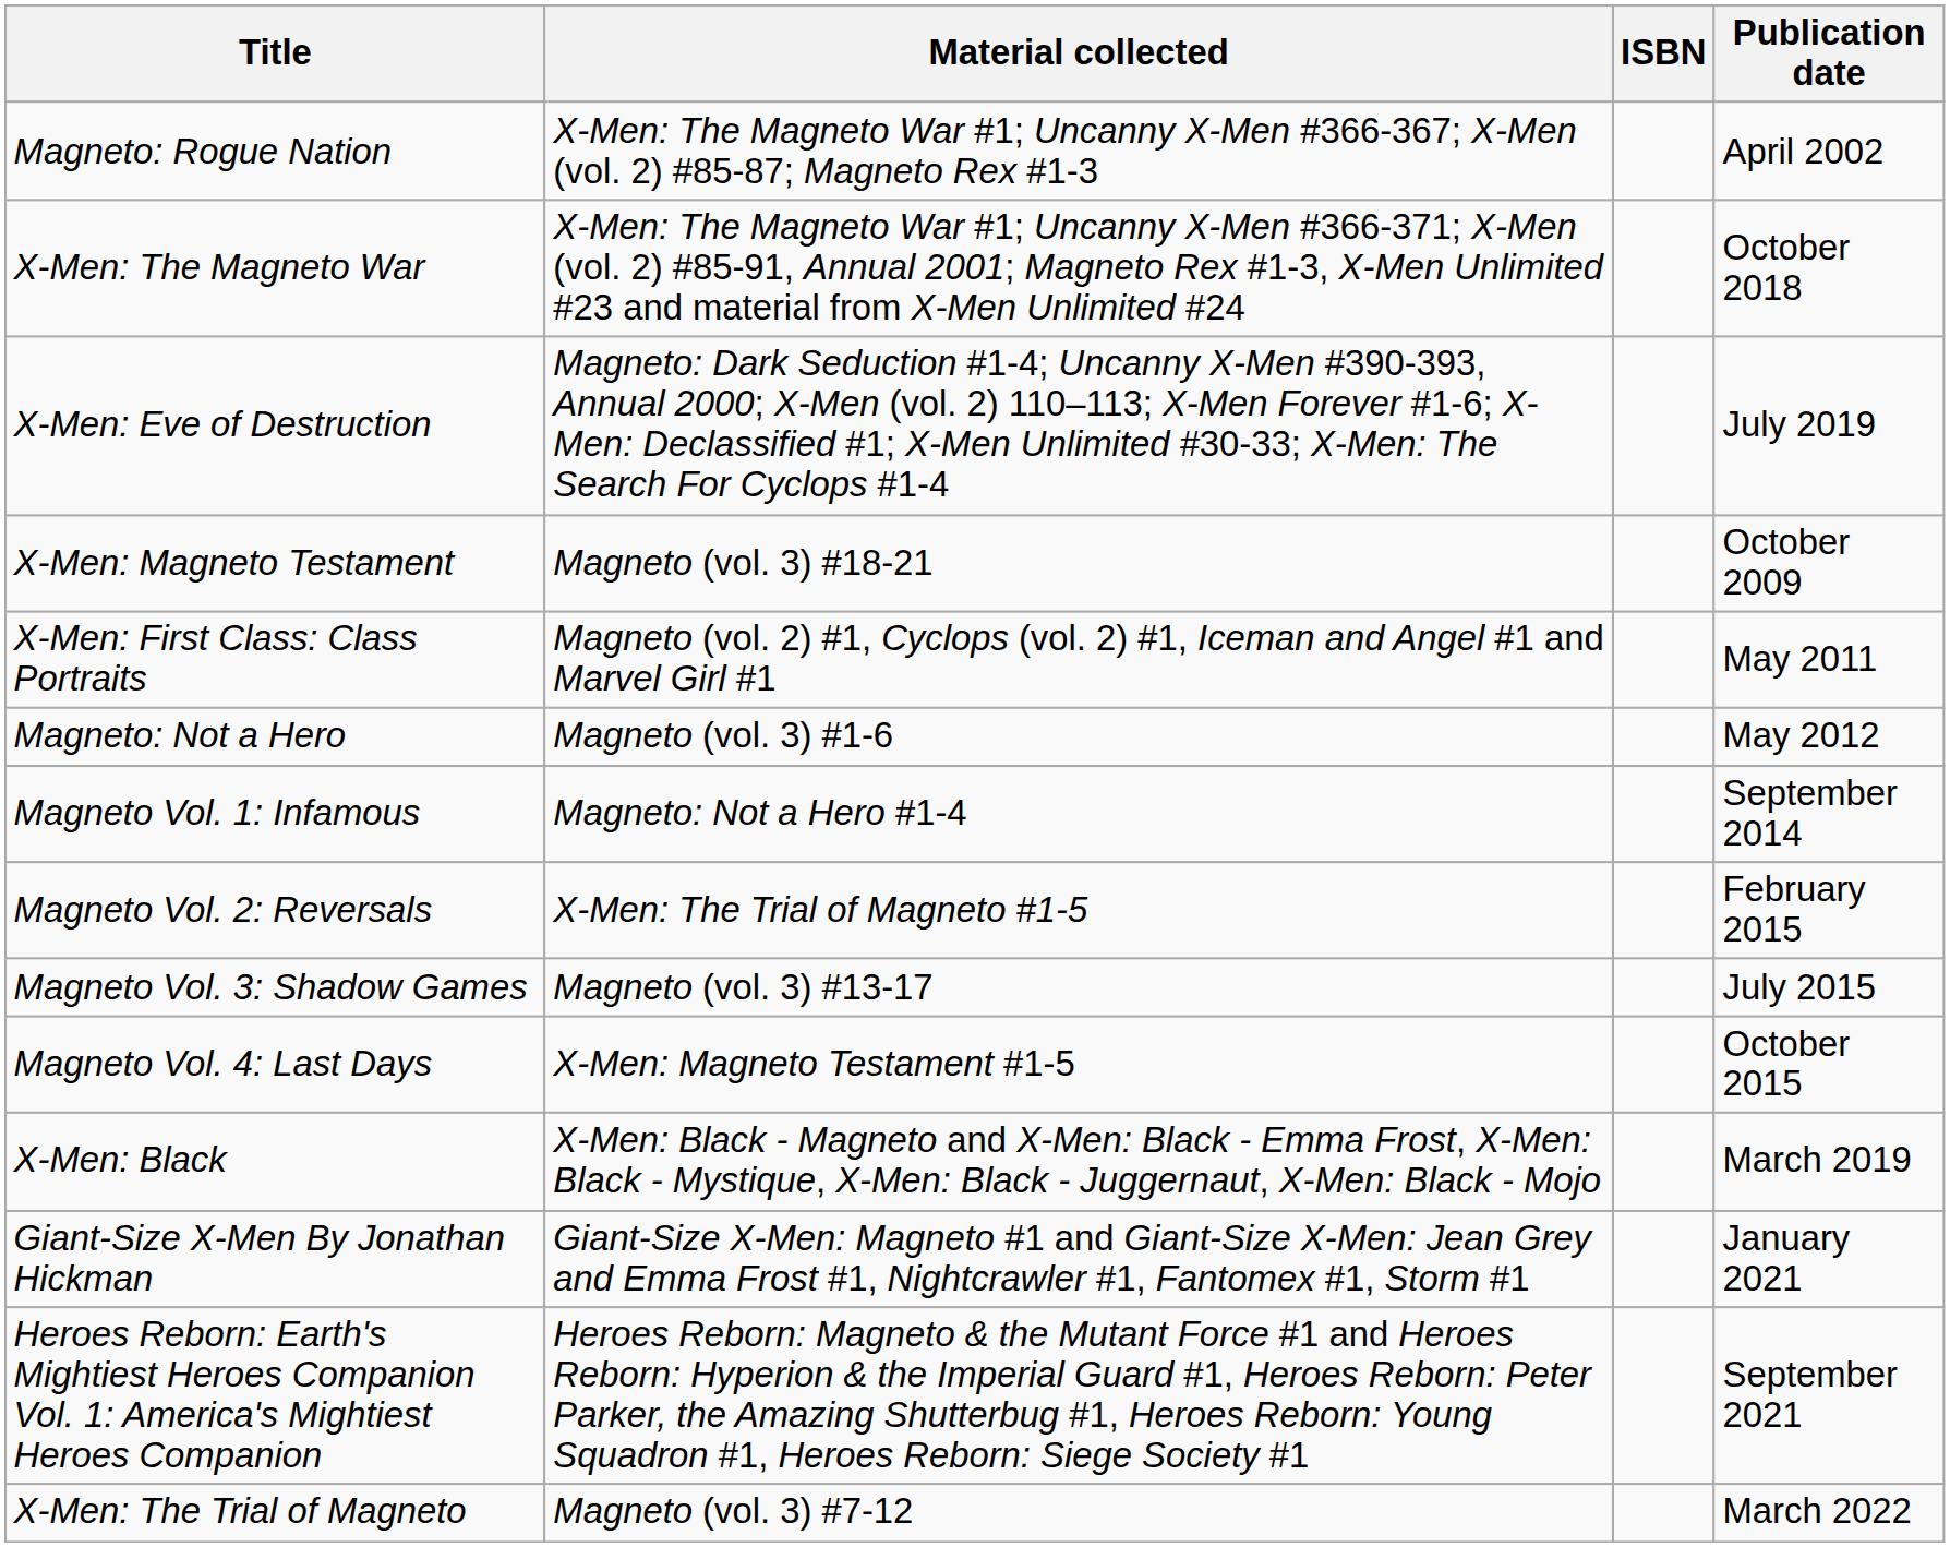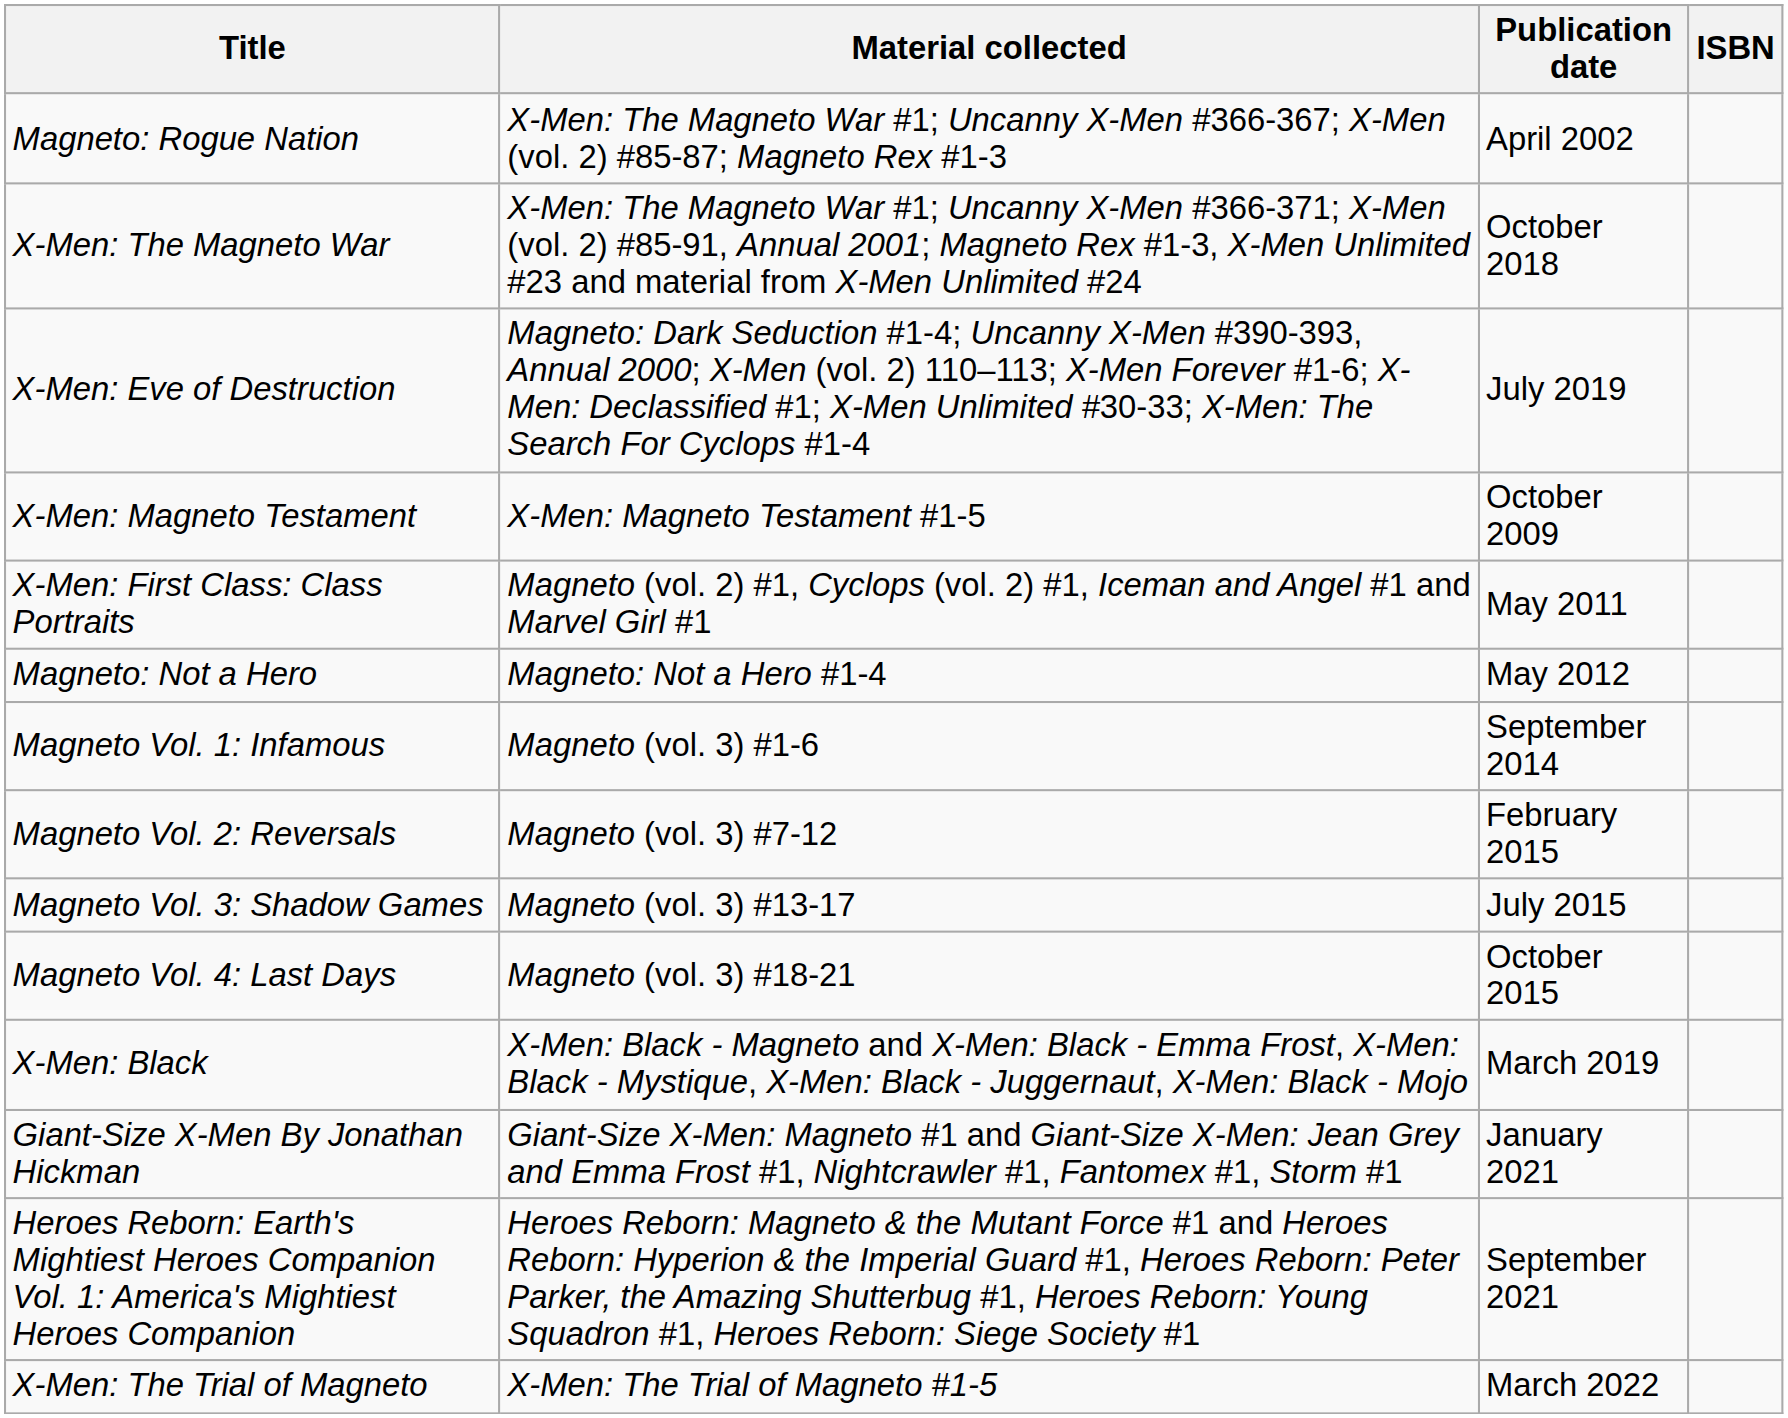columns swapped: Publication date <-> ISBN
X-Men: Magneto Testament | Material collected: Magneto (vol. 3) #18-21 -> X-Men: Magneto Testament #1-5
Magneto: Not a Hero | Material collected: Magneto (vol. 3) #1-6 -> Magneto: Not a Hero #1-4
Magneto Vol. 1: Infamous | Material collected: Magneto: Not a Hero #1-4 -> Magneto (vol. 3) #1-6
Magneto Vol. 2: Reversals | Material collected: X-Men: The Trial of Magneto #1-5 -> Magneto (vol. 3) #7-12
Magneto Vol. 4: Last Days | Material collected: X-Men: Magneto Testament #1-5 -> Magneto (vol. 3) #18-21
X-Men: The Trial of Magneto | Material collected: Magneto (vol. 3) #7-12 -> X-Men: The Trial of Magneto #1-5
